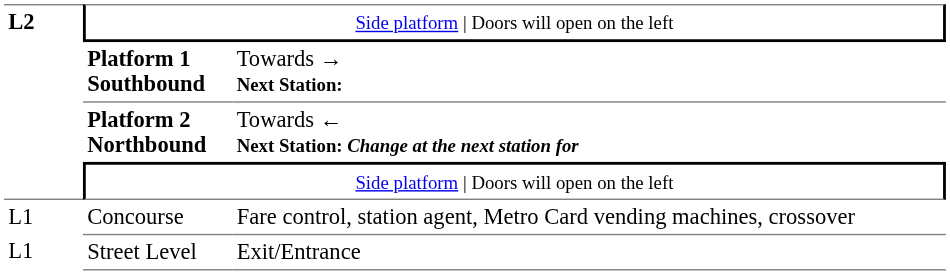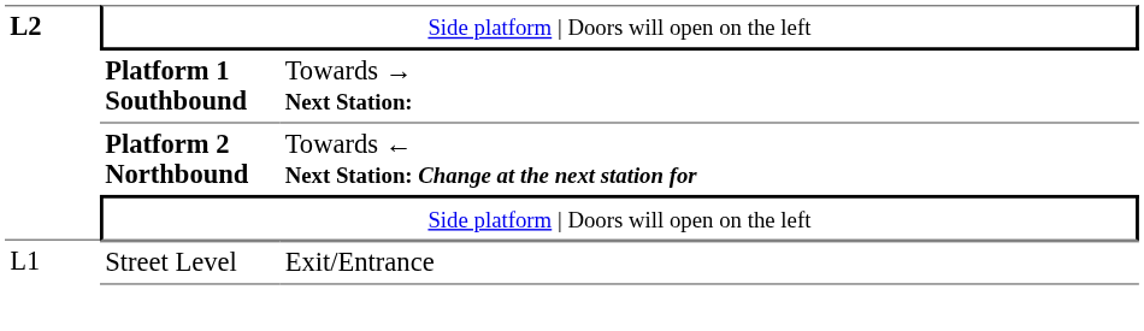- row: L1 | Concourse | Fare control, station agent, Metro Card vending machines, crossover
